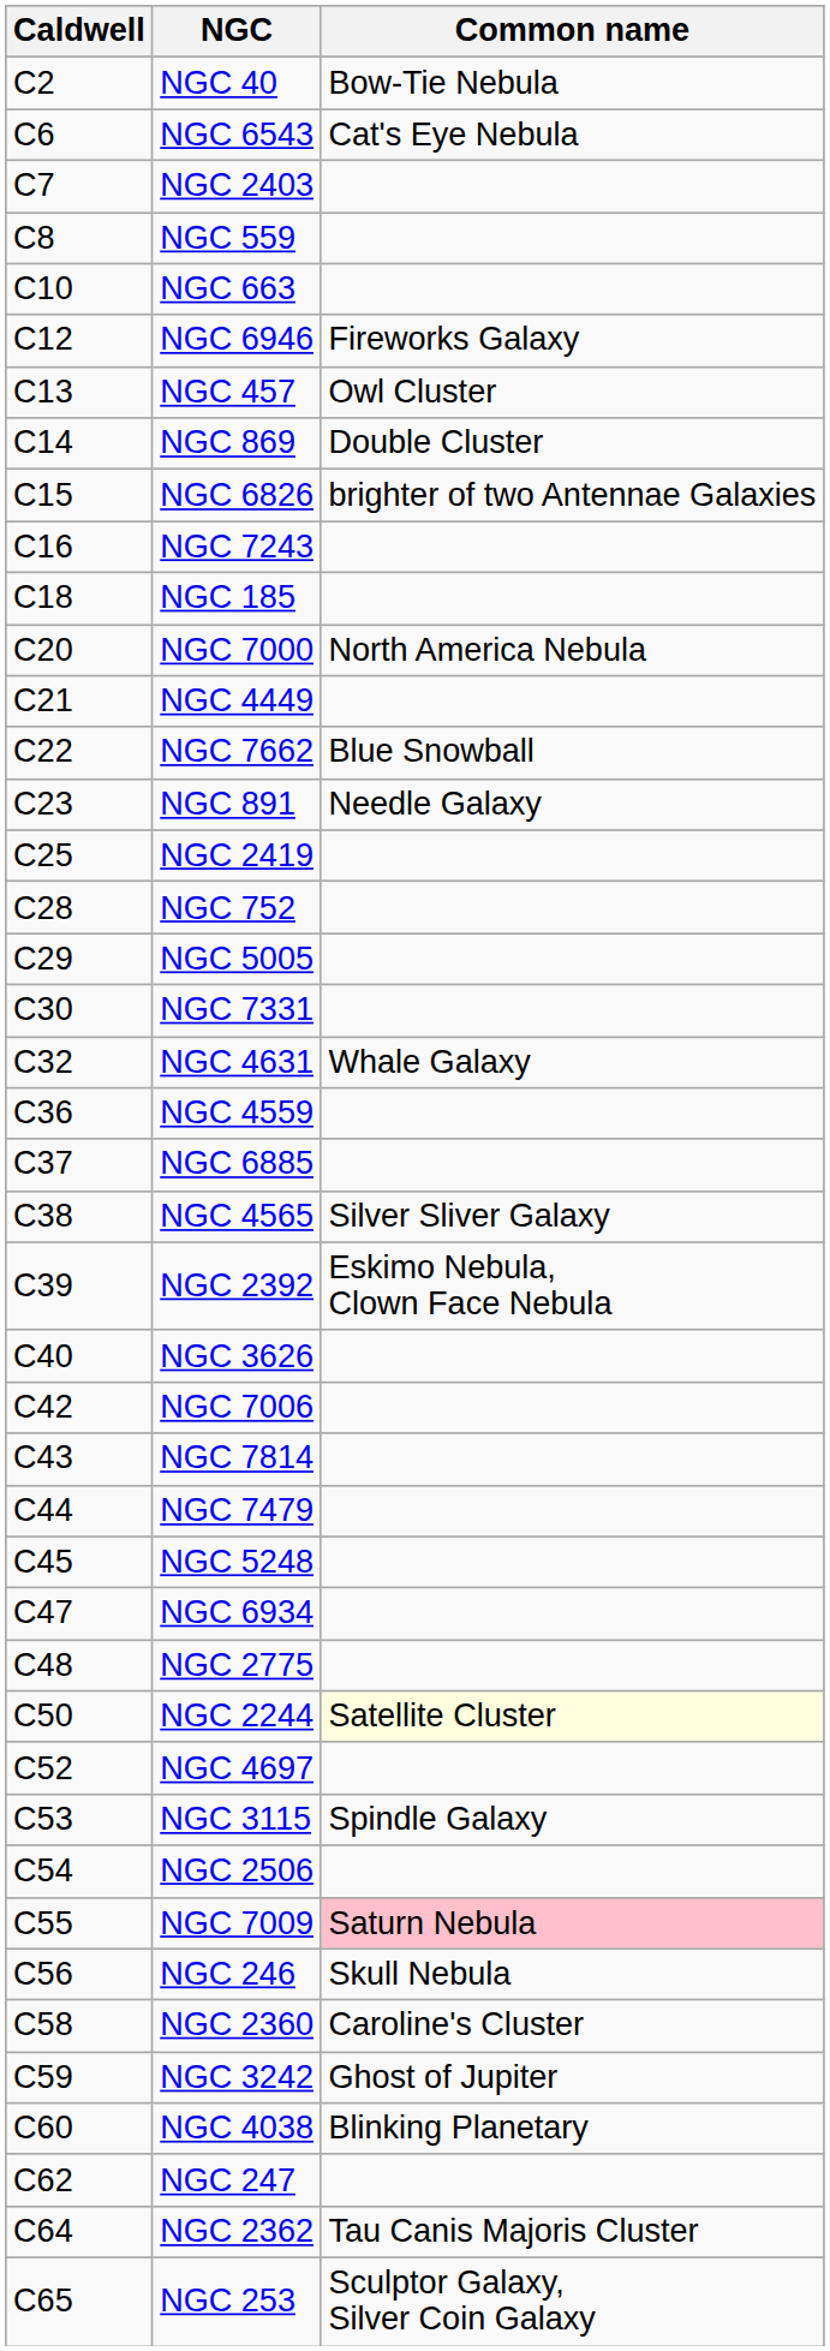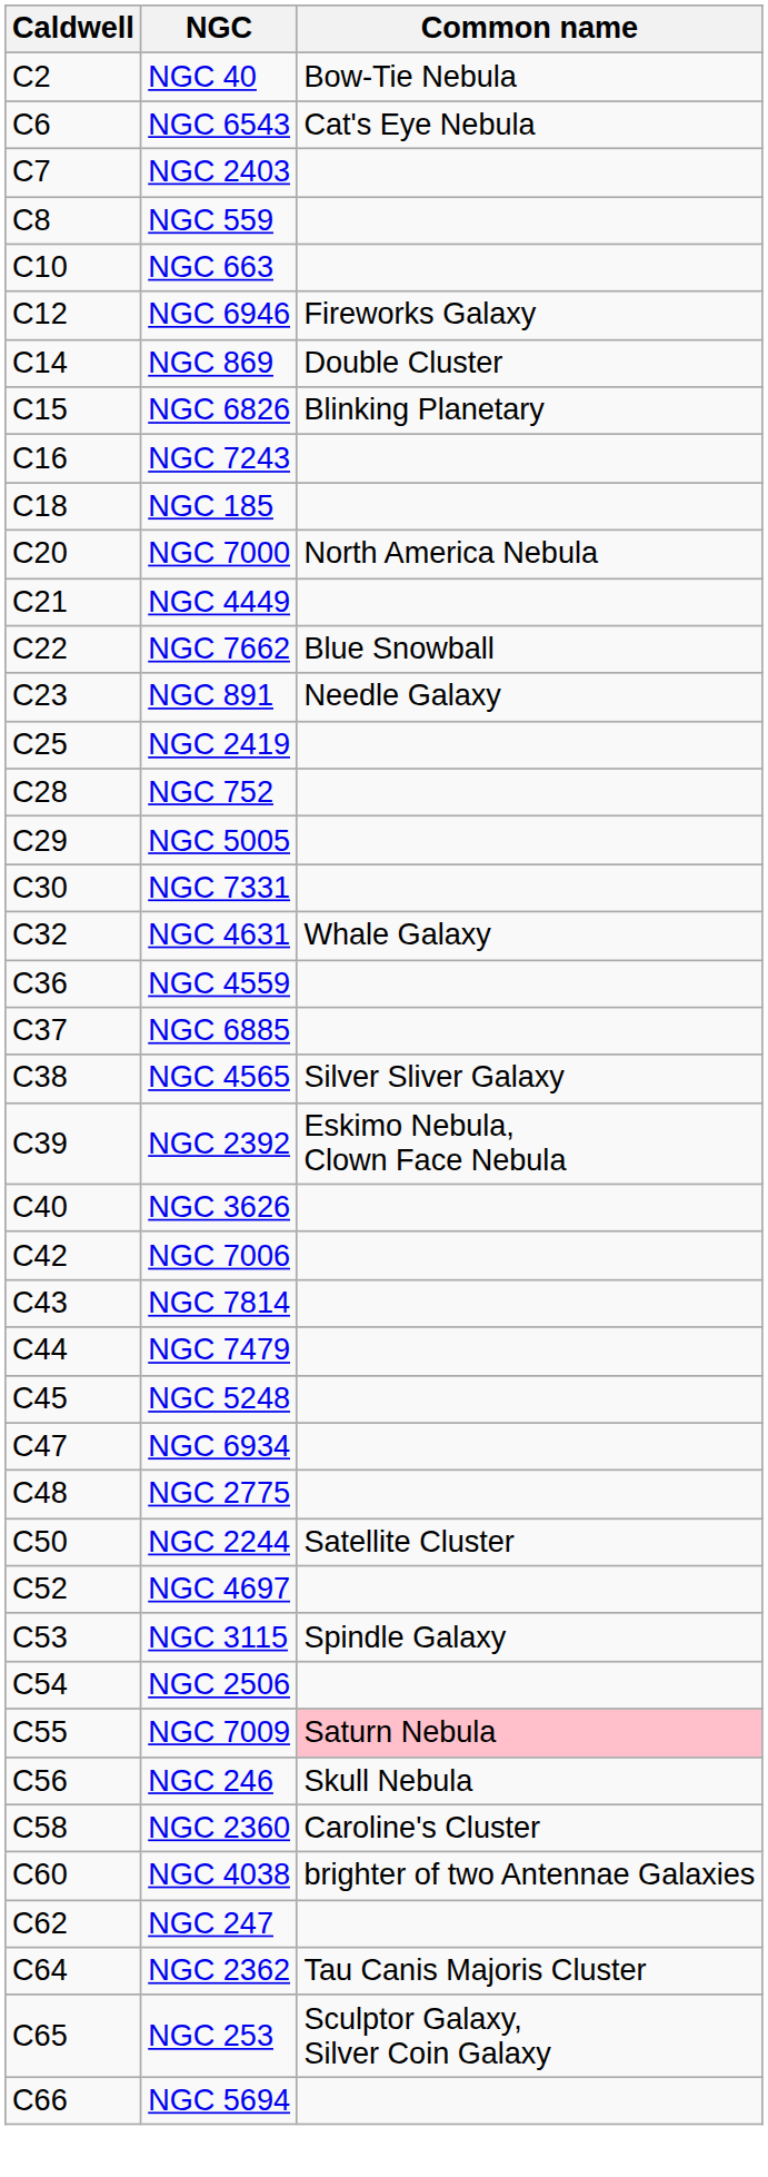- row: C13 | NGC 457 | Owl Cluster
NGC 6826 | Common name: brighter of two Antennae Galaxies -> Blinking Planetary
NGC 2244 | Common name: lightyellow background -> no background
- row: C59 | NGC 3242 | Ghost of Jupiter
NGC 4038 | Common name: Blinking Planetary -> brighter of two Antennae Galaxies
+ row: C66 | NGC 5694
